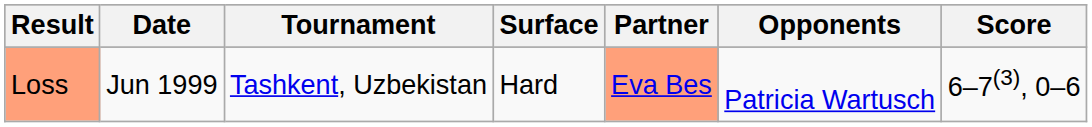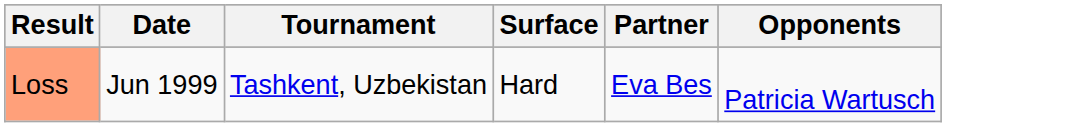- column: Score | 6–7(3), 0–6
Loss | Partner: lightsalmon background -> no background
